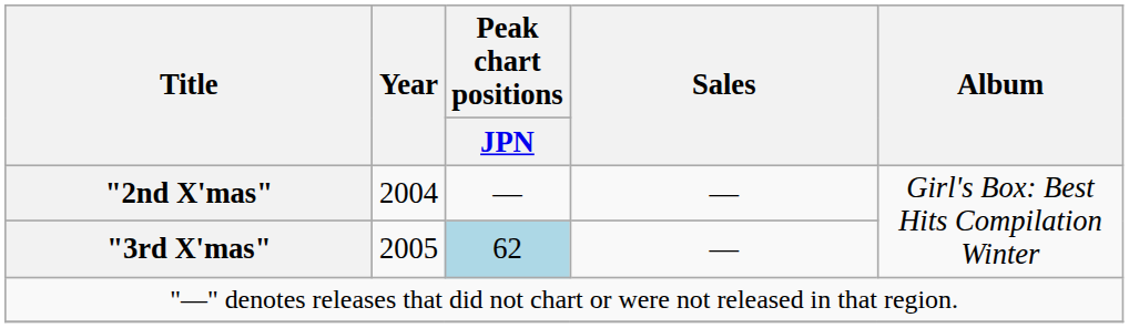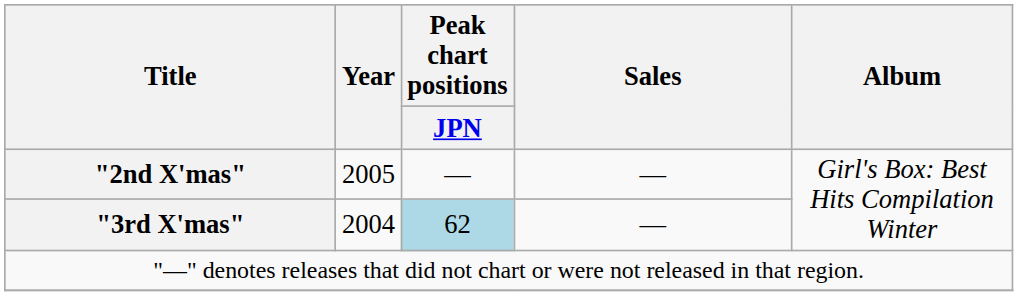"2nd X'mas" | Year: 2004 -> 2005
"3rd X'mas" | Year: 2005 -> 2004
